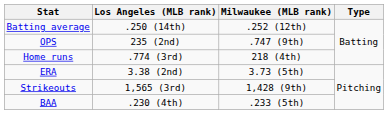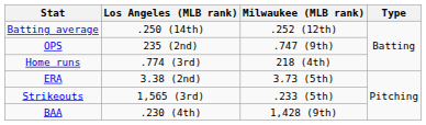Strikeouts | Milwaukee (MLB rank): 1,428 (9th) -> .233 (5th)
BAA | Milwaukee (MLB rank): .233 (5th) -> 1,428 (9th)
